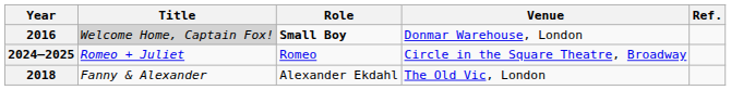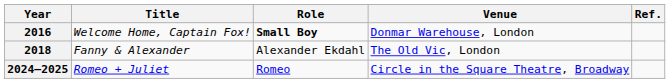2016 | Title: lightgrey background -> no background
rows swapped: 2018 <-> 2024–2025
